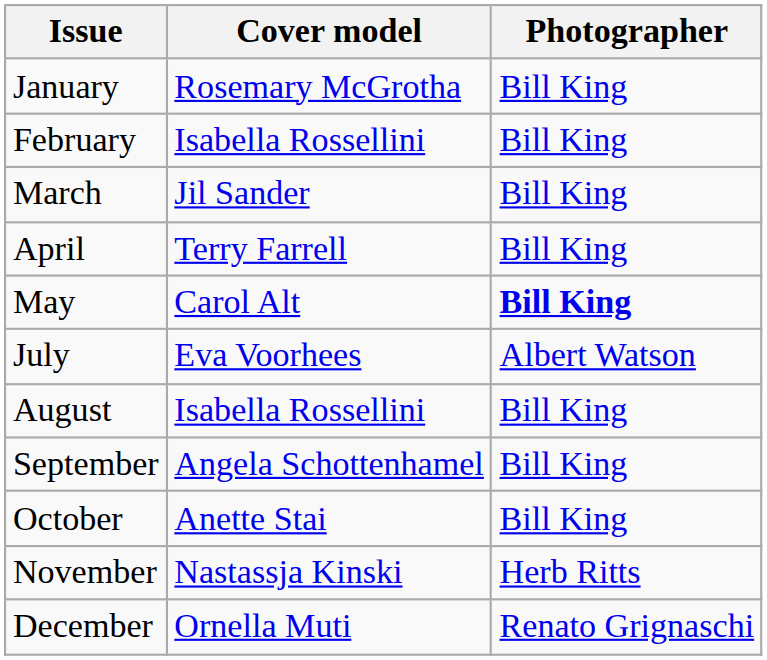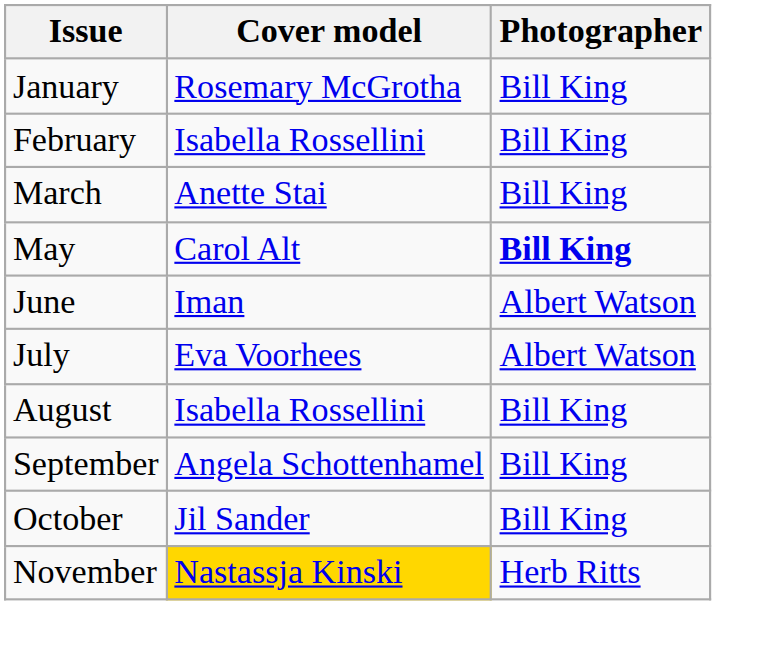March | Cover model: Jil Sander -> Anette Stai
- row: April | Terry Farrell | Bill King
+ row: June | Iman | Albert Watson
October | Cover model: Anette Stai -> Jil Sander
November | Cover model: no background -> gold background
- row: December | Ornella Muti | Renato Grignaschi
